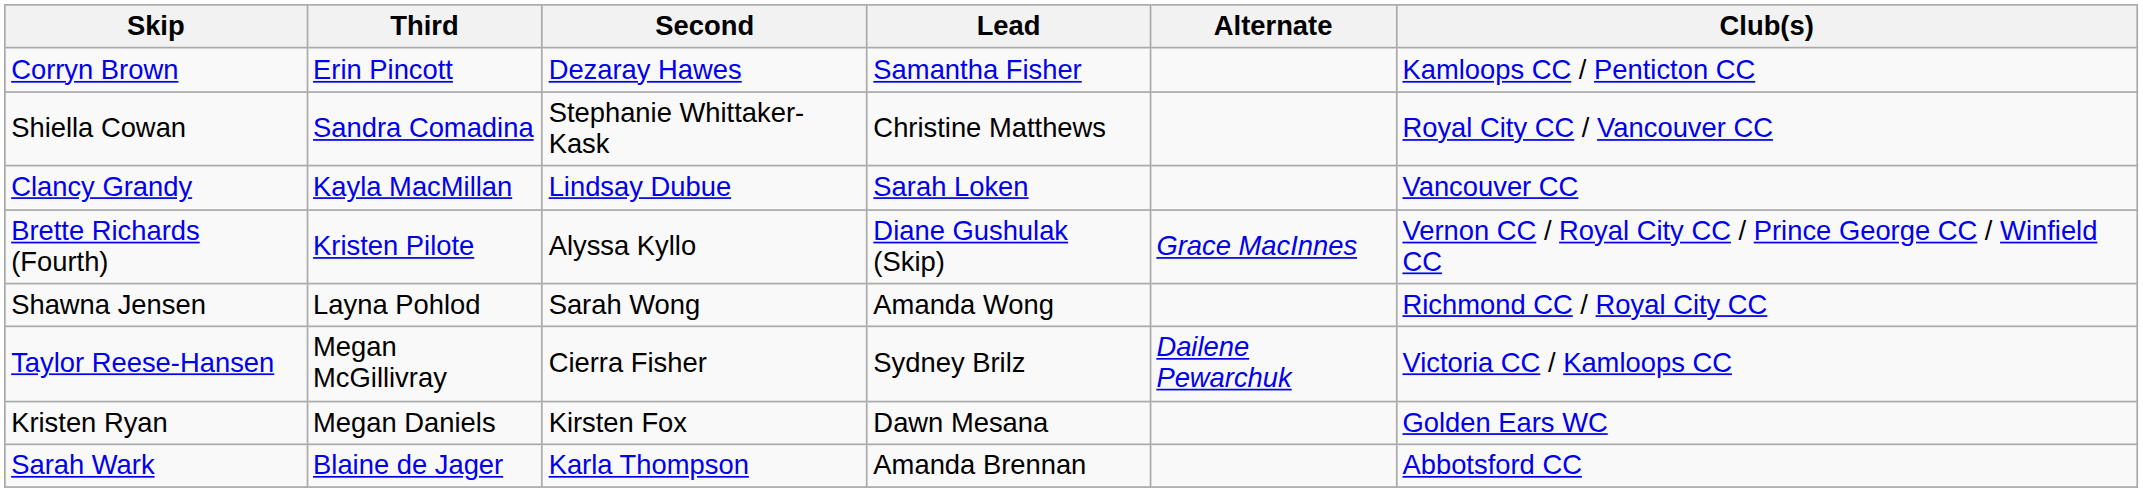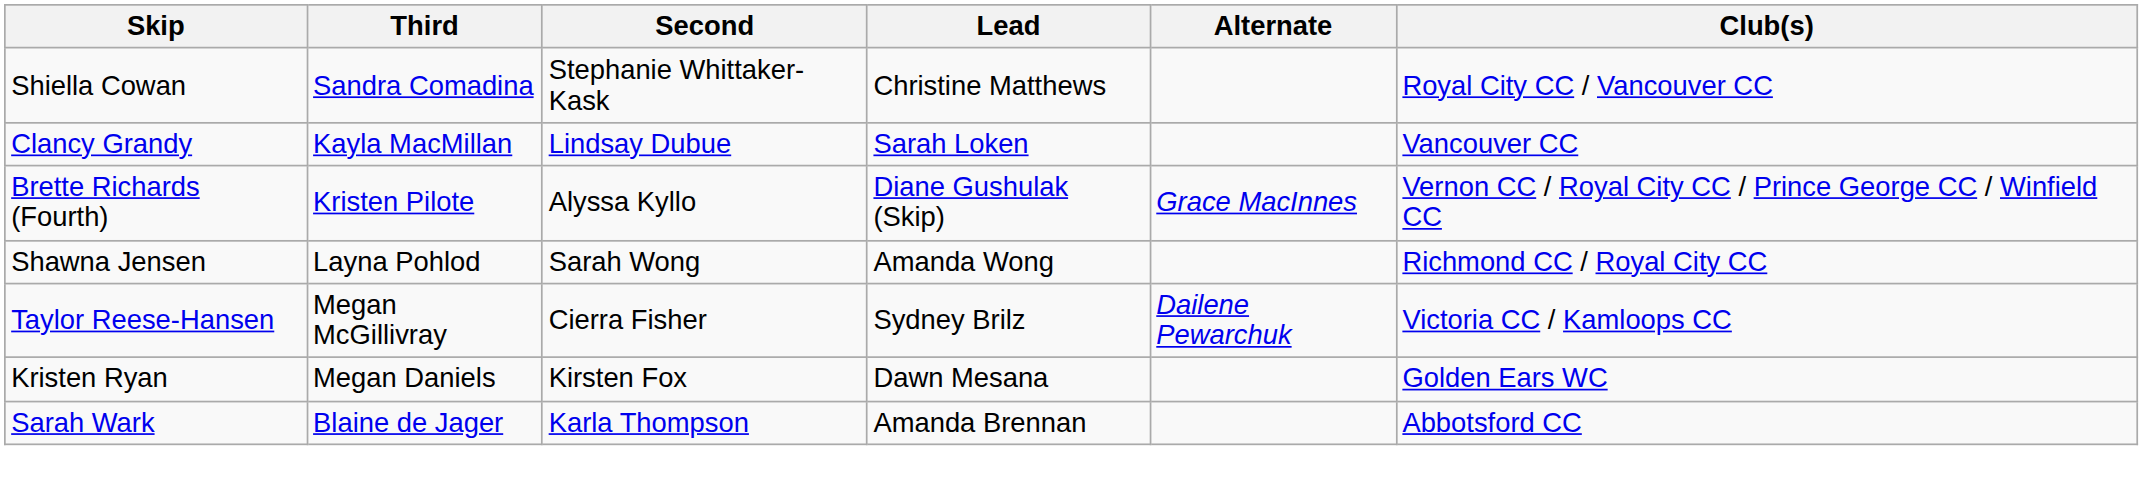- row: Corryn Brown | Erin Pincott | Dezaray Hawes | Samantha Fisher | Kamloops CC / Penticton CC
